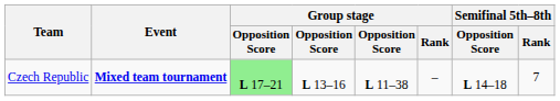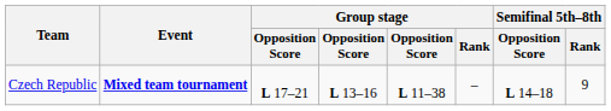Czech Republic | column 3: lightgreen background -> no background
Czech Republic | Semifinal 5th–8th / Rank: 7 -> 9
